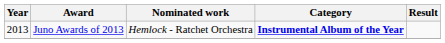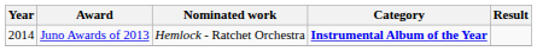Juno Awards of 2013 | Year: 2013 -> 2014
